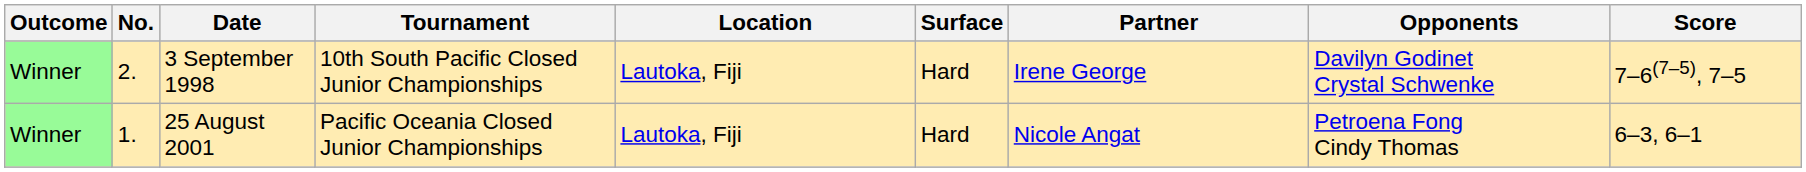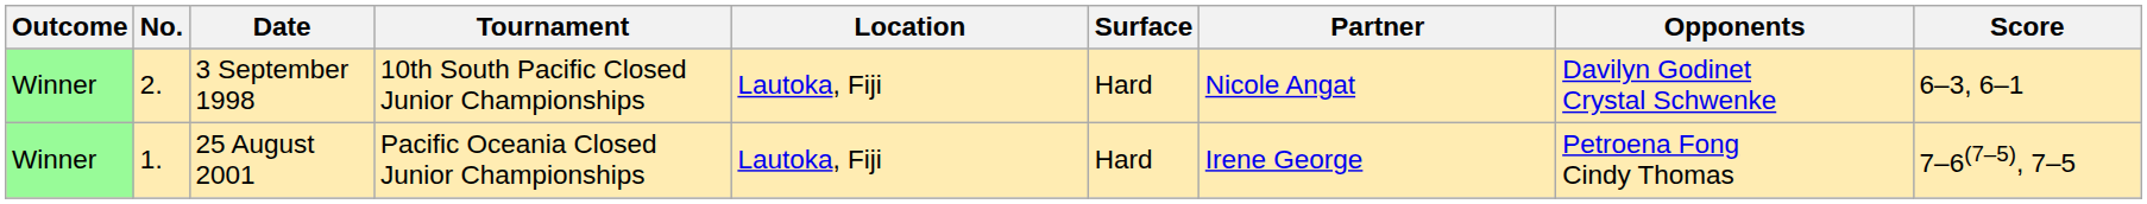3 September 1998 | Partner: Irene George -> Nicole Angat
3 September 1998 | Score: 7–6(7–5), 7–5 -> 6–3, 6–1
25 August 2001 | Partner: Nicole Angat -> Irene George
25 August 2001 | Score: 6–3, 6–1 -> 7–6(7–5), 7–5
